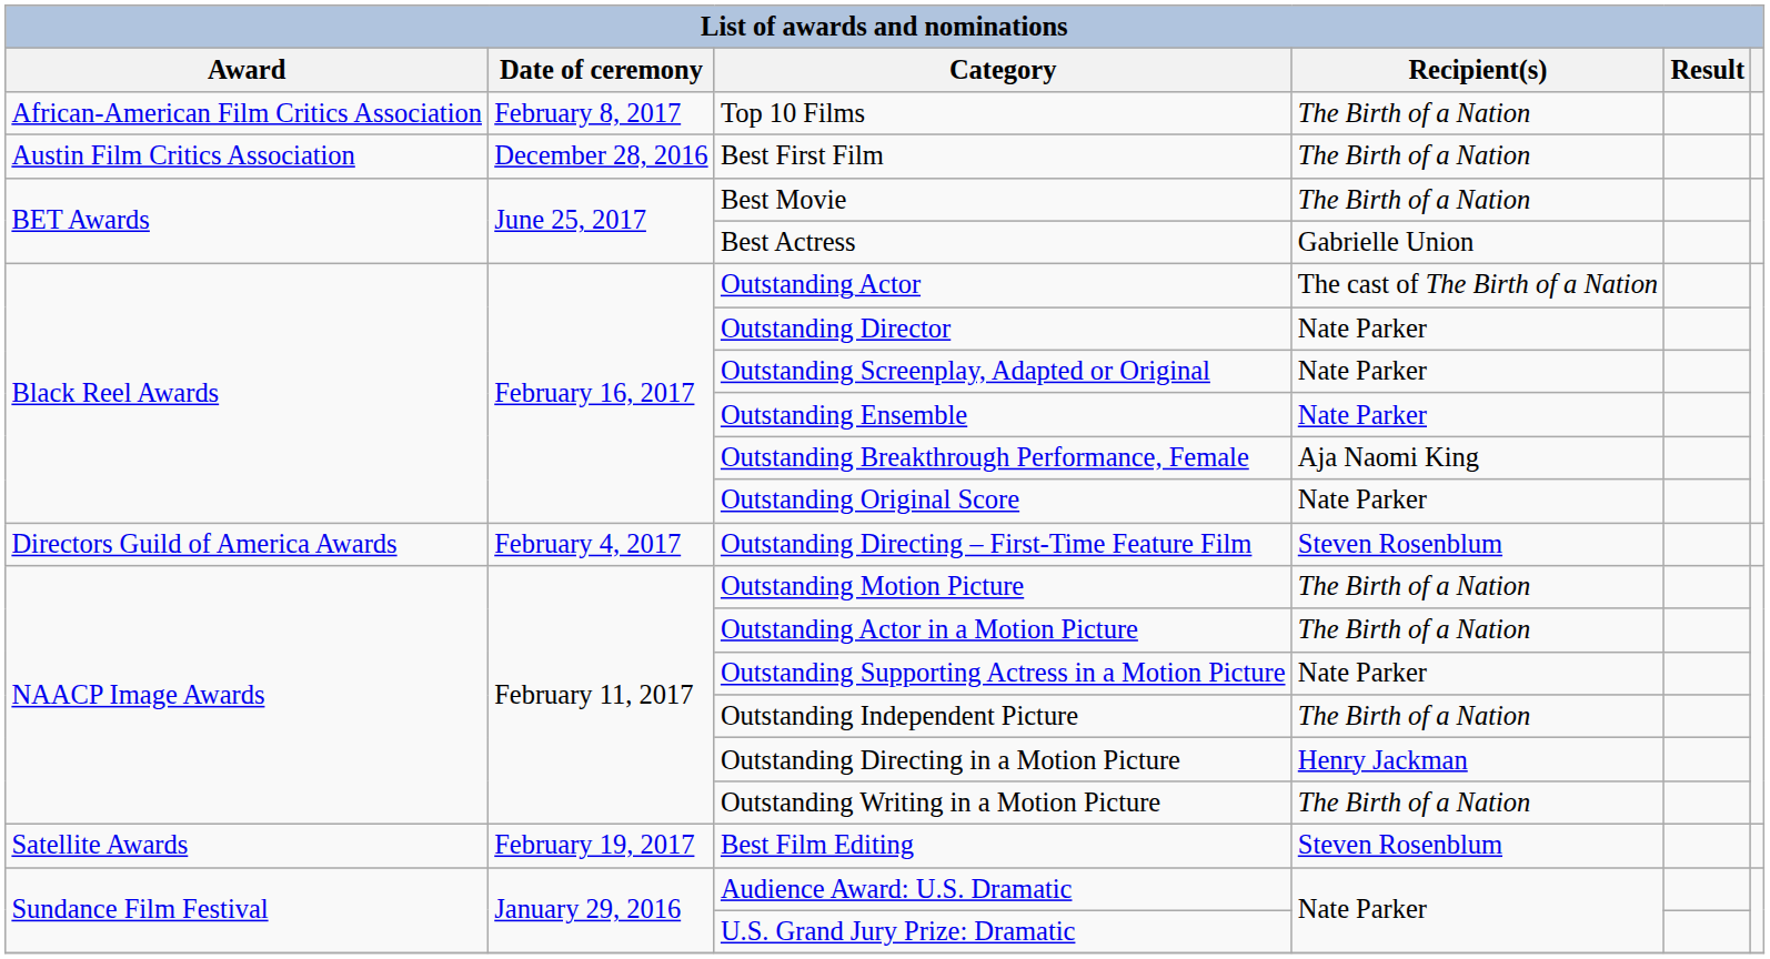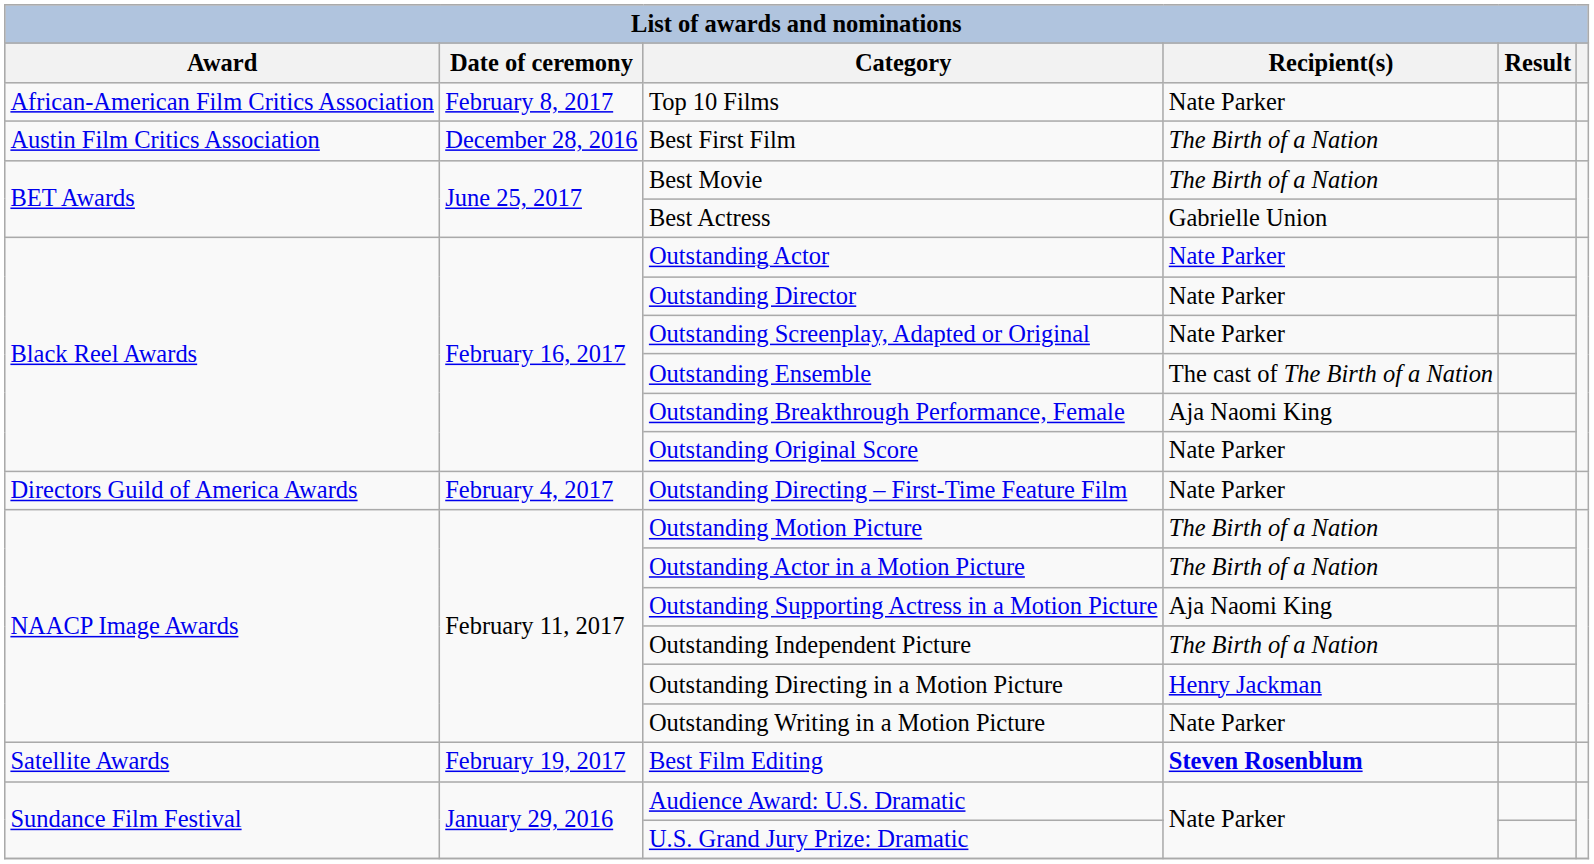Top 10 Films | Recipient(s): The Birth of a Nation -> Nate Parker
Outstanding Actor | Recipient(s): The cast of The Birth of a Nation -> Nate Parker
Outstanding Ensemble | Recipient(s): Nate Parker -> The cast of The Birth of a Nation
Outstanding Directing – First-Time Feature Film | Recipient(s): Steven Rosenblum -> Nate Parker
Outstanding Supporting Actress in a Motion Picture | Recipient(s): Nate Parker -> Aja Naomi King
Outstanding Writing in a Motion Picture | Recipient(s): The Birth of a Nation -> Nate Parker
Best Film Editing | Recipient(s): normal -> bold
